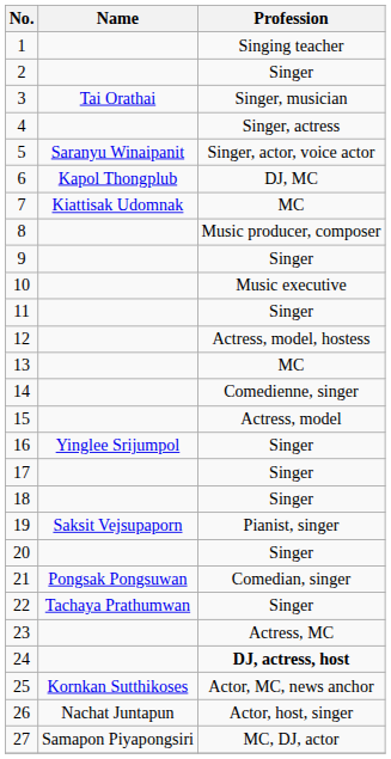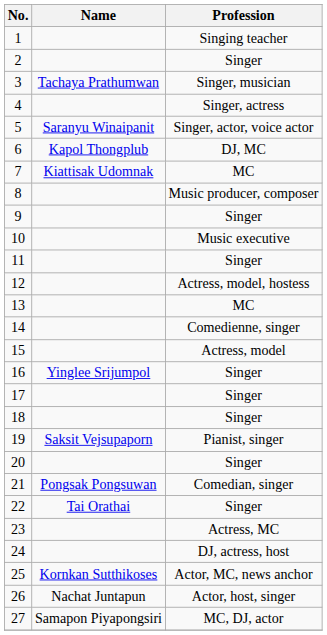3 | Name: Tai Orathai -> Tachaya Prathumwan
22 | Name: Tachaya Prathumwan -> Tai Orathai
24 | Profession: bold -> normal
